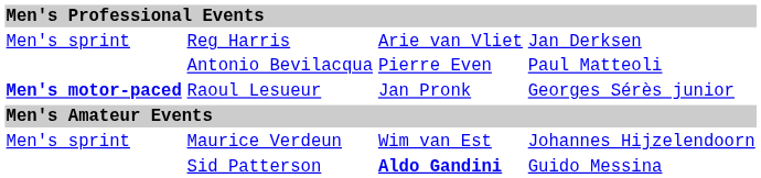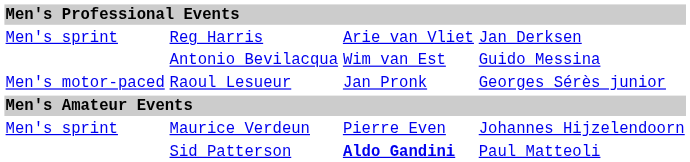Antonio Bevilacqua | column 3: Pierre Even -> Wim van Est
Antonio Bevilacqua | column 4: Paul Matteoli -> Guido Messina
Raoul Lesueur | column 1: bold -> normal
Maurice Verdeun | column 3: Wim van Est -> Pierre Even
Sid Patterson | column 4: Guido Messina -> Paul Matteoli
